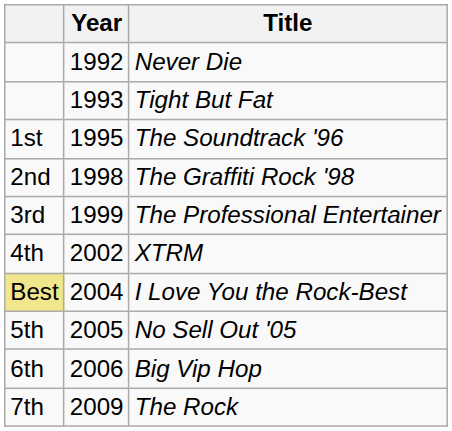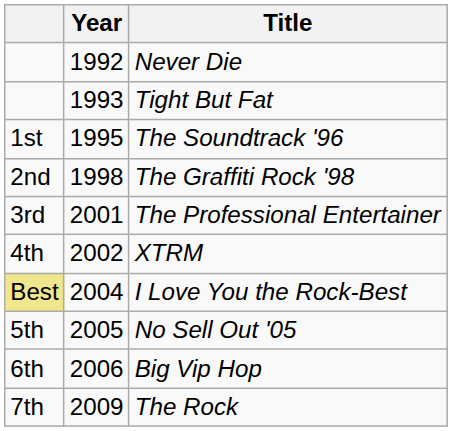The Professional Entertainer | Year: 1999 -> 2001
